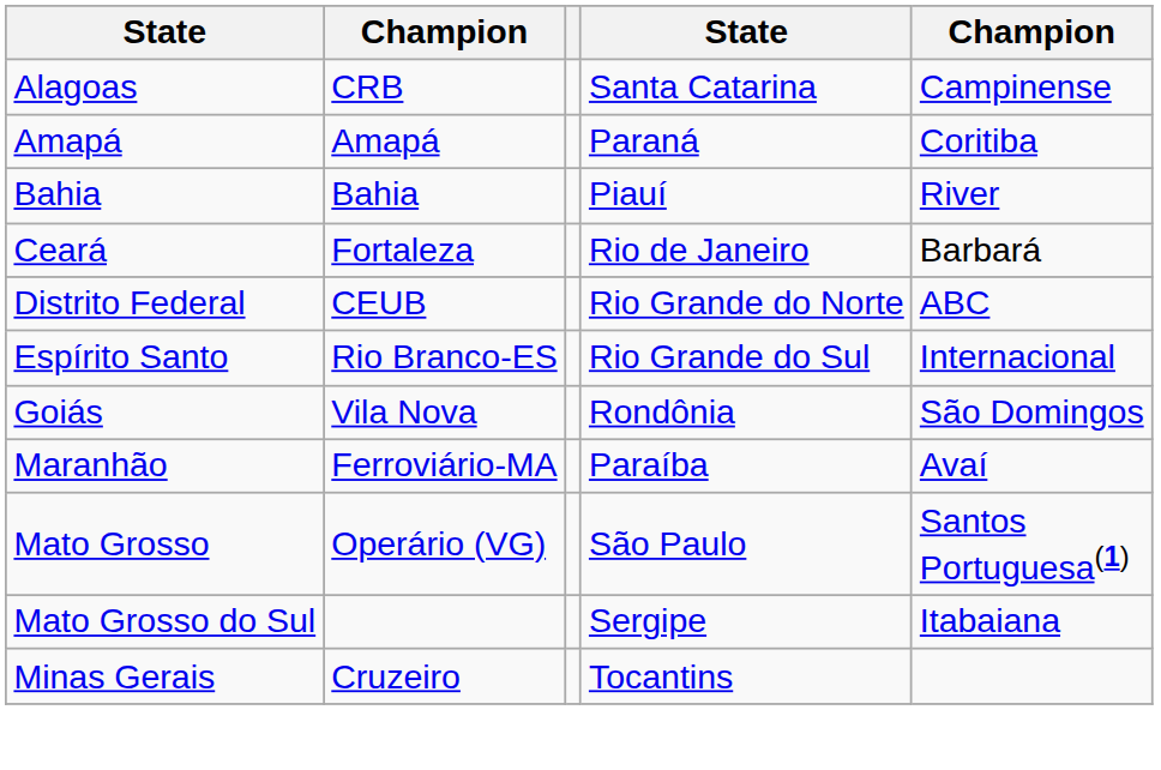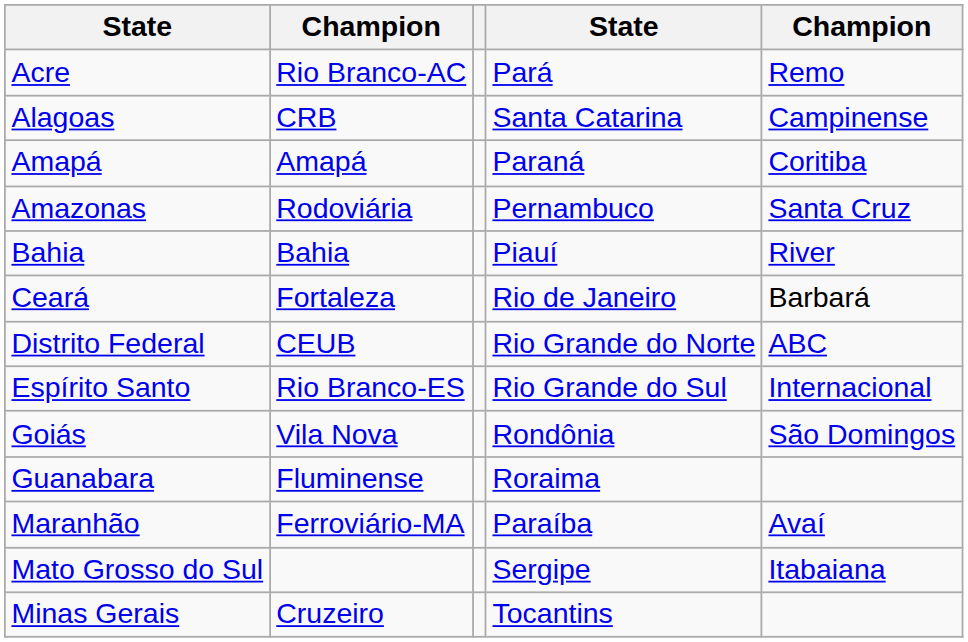+ row: Acre | Rio Branco-AC | Pará | Remo
+ row: Amazonas | Rodoviária | Pernambuco | Santa Cruz
+ row: Guanabara | Fluminense | Roraima
- row: Mato Grosso | Operário (VG) | São Paulo | Santos Portuguesa(1)
